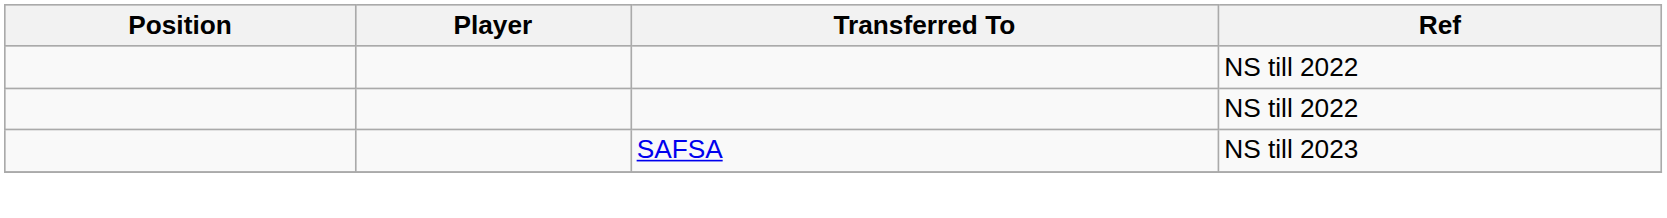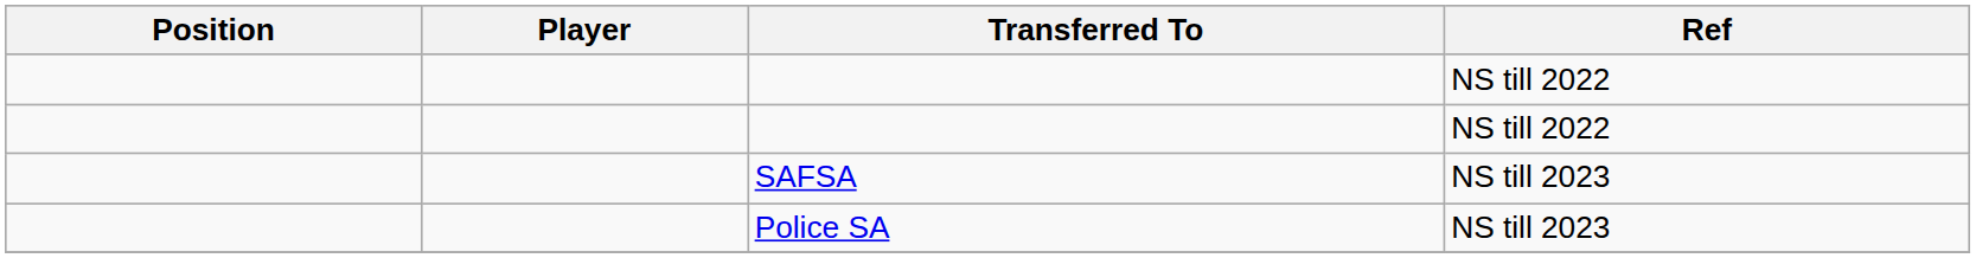+ row: Police SA | NS till 2023
